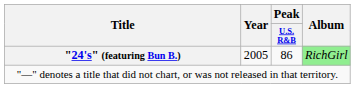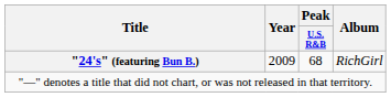"24's" (featuring Bun B.) | Year: 2005 -> 2009
"24's" (featuring Bun B.) | Peak / U.S. R&B: 86 -> 68
"24's" (featuring Bun B.) | Album: lightgreen background -> no background
